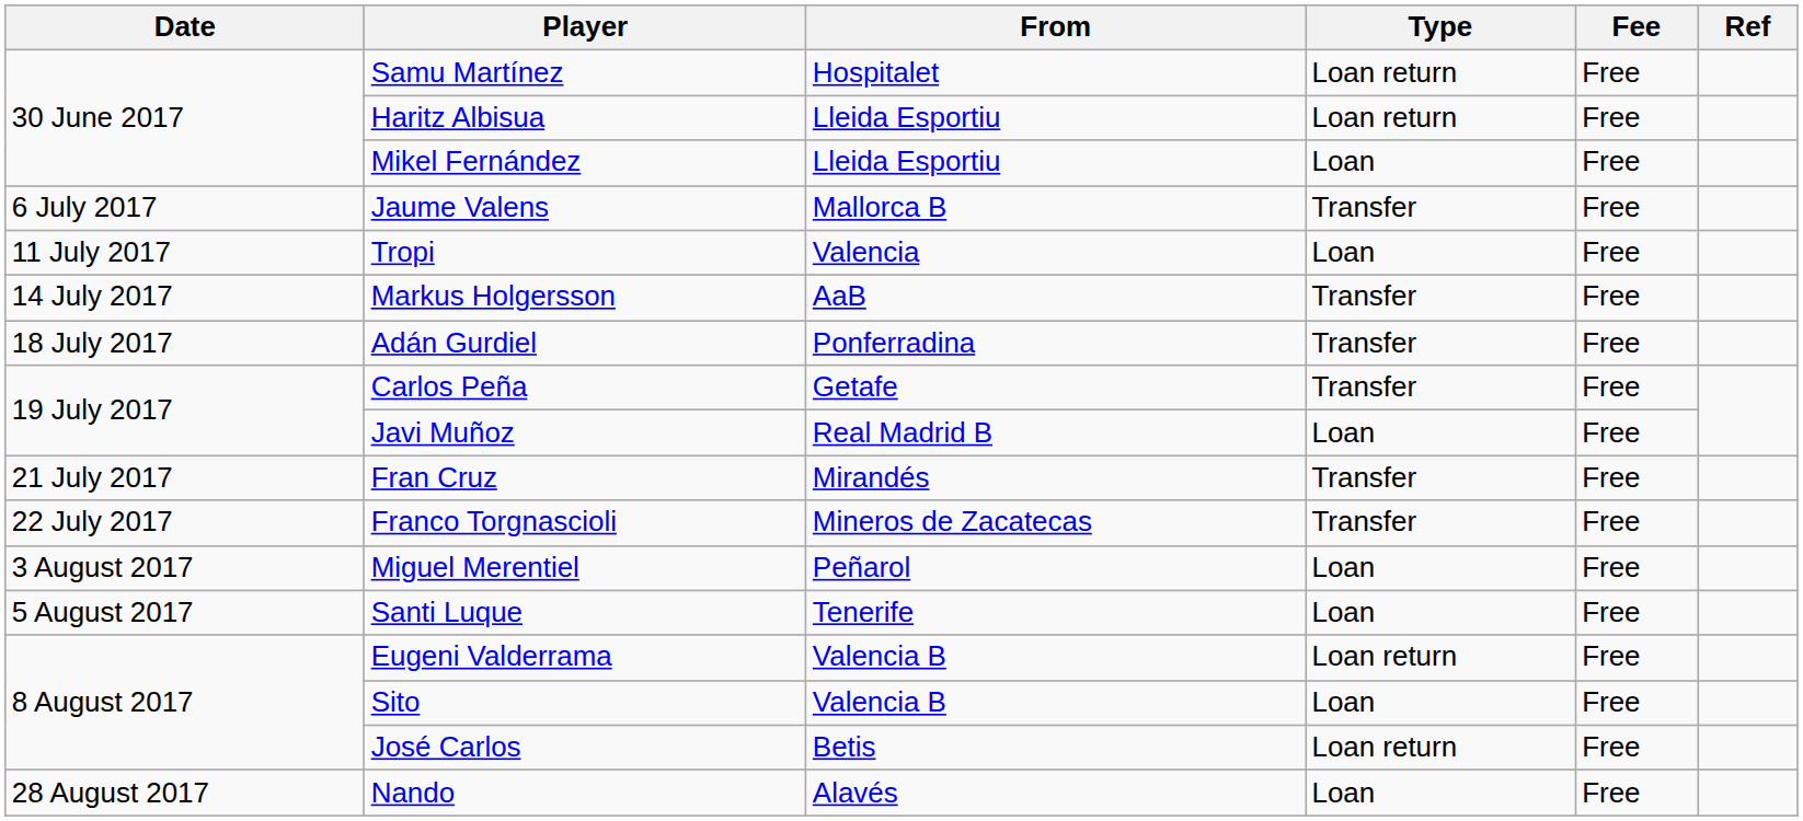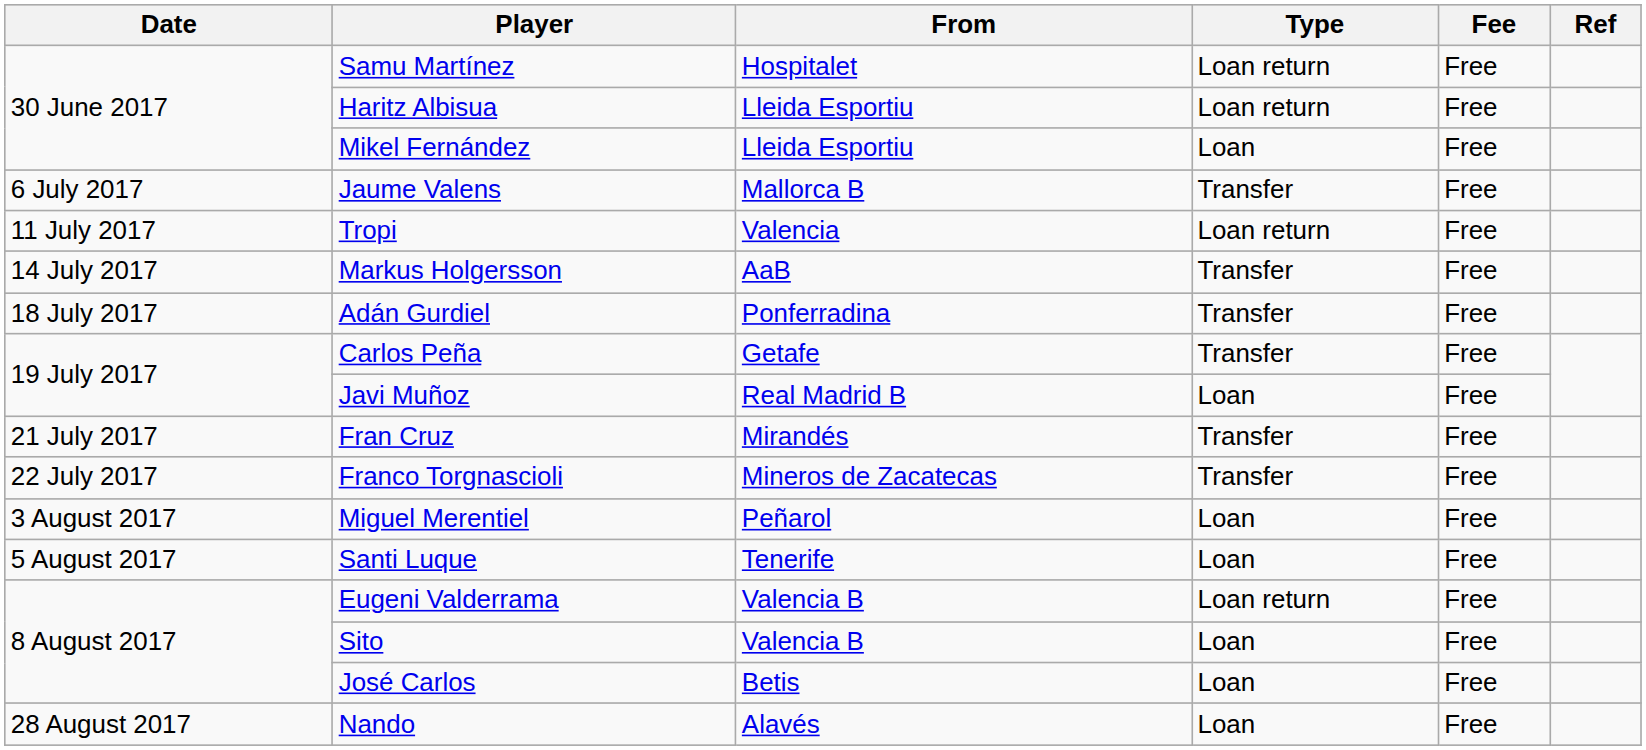Tropi | Type: Loan -> Loan return
José Carlos | Type: Loan return -> Loan
